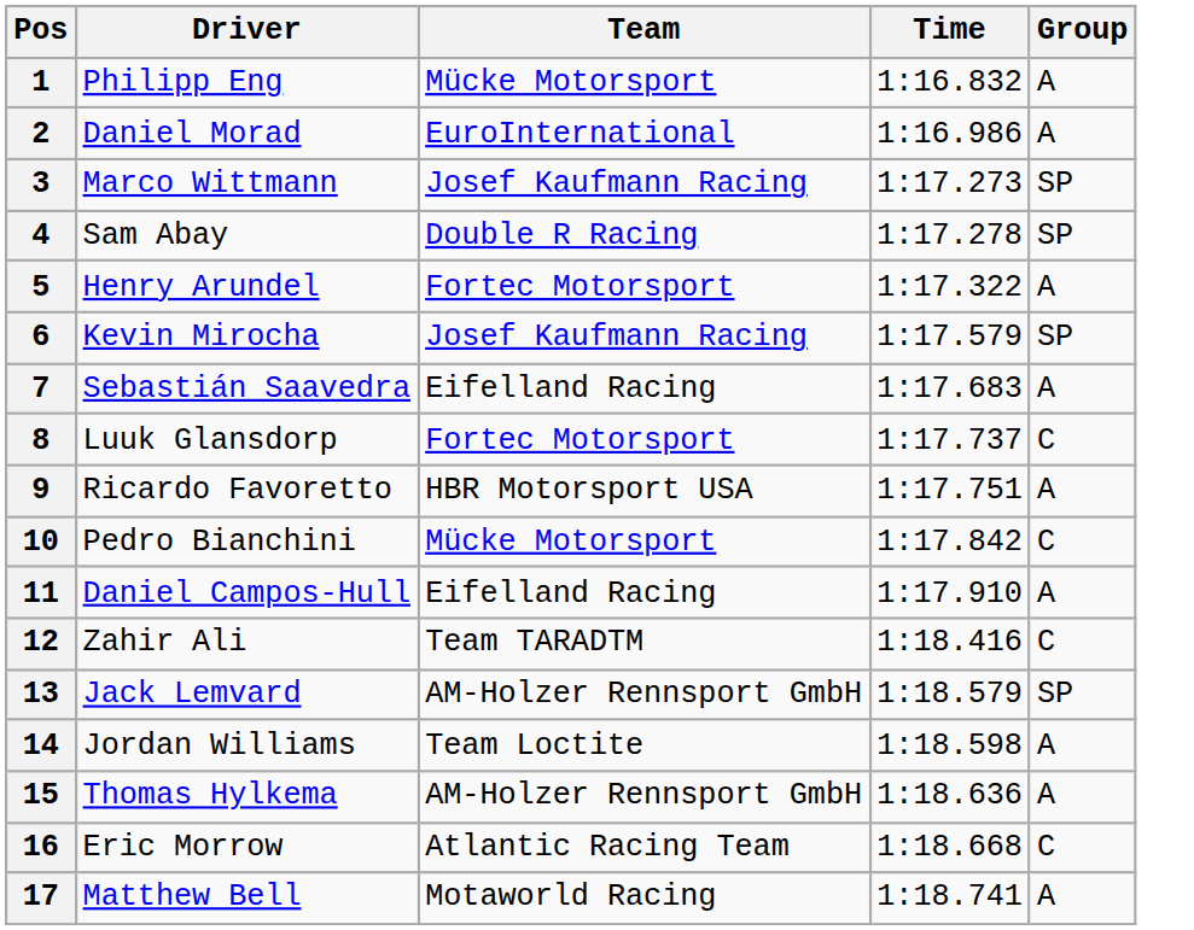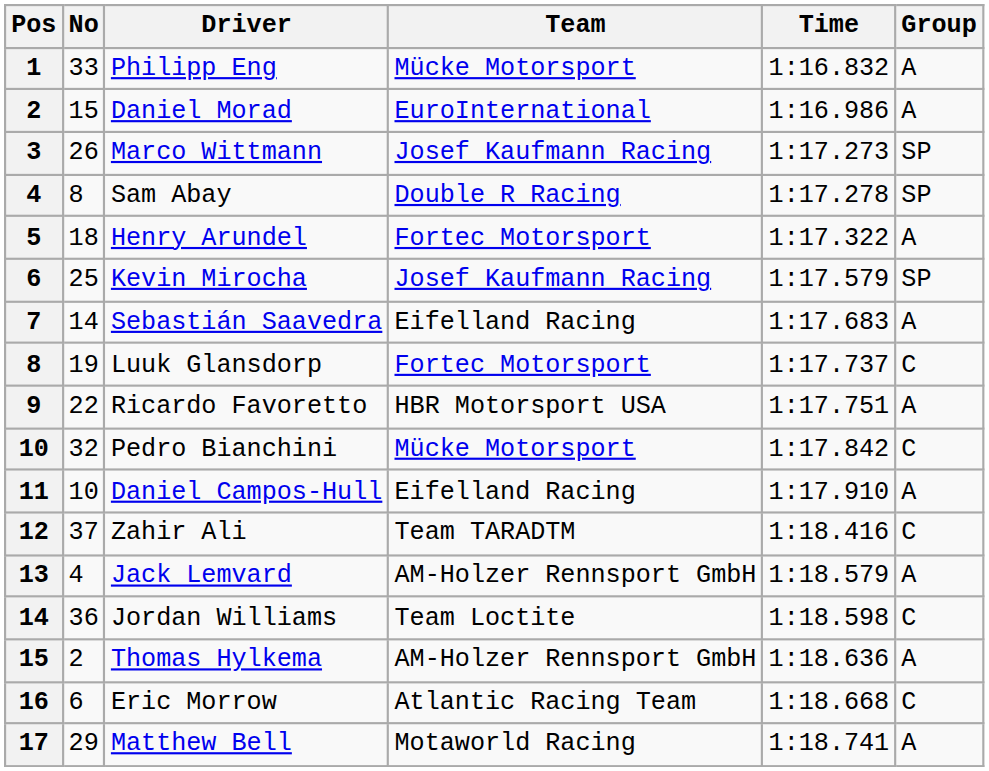+ column: No | 33 | 15 | 26 | 8 | 18 | 25 | 14 | 19 | 22 | 32 | 10 | 37 | 4 | 36 | 2 | 6 | 29
Jack Lemvard | Group: SP -> A
Jordan Williams | Group: A -> C
